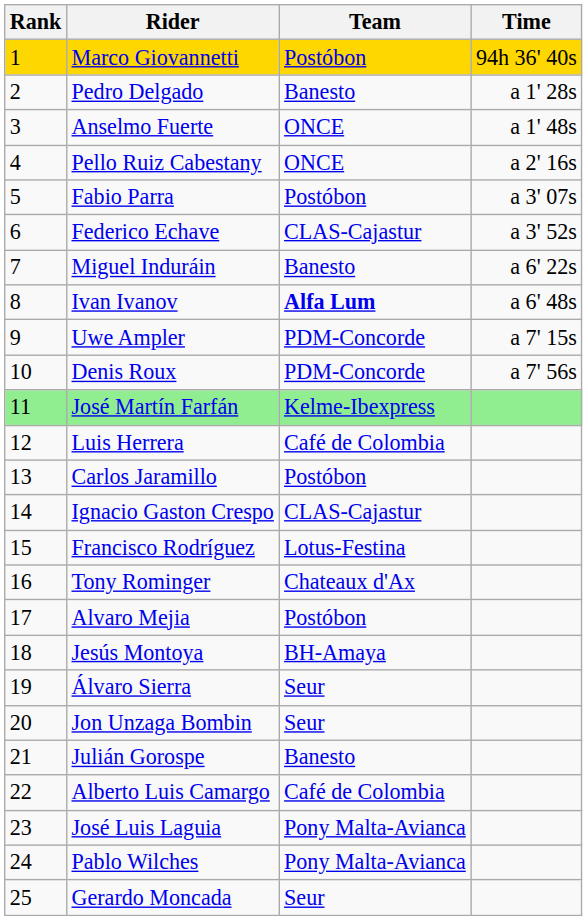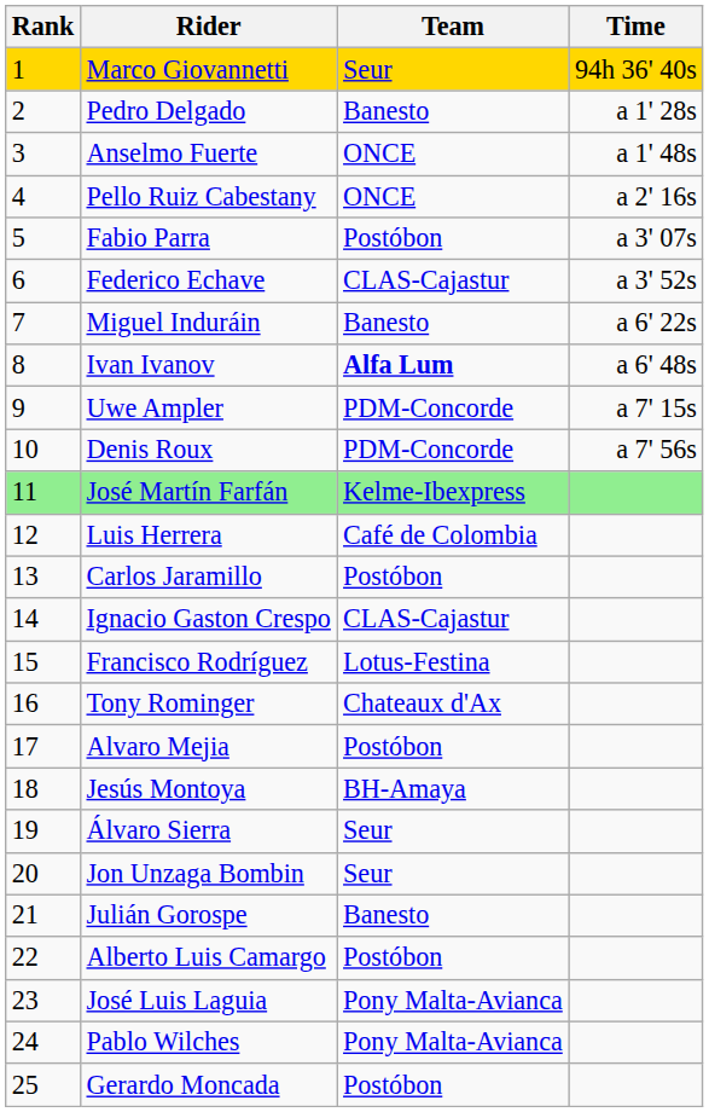Marco Giovannetti | Team: Postóbon -> Seur
Alberto Luis Camargo | Team: Café de Colombia -> Postóbon
Gerardo Moncada | Team: Seur -> Postóbon
